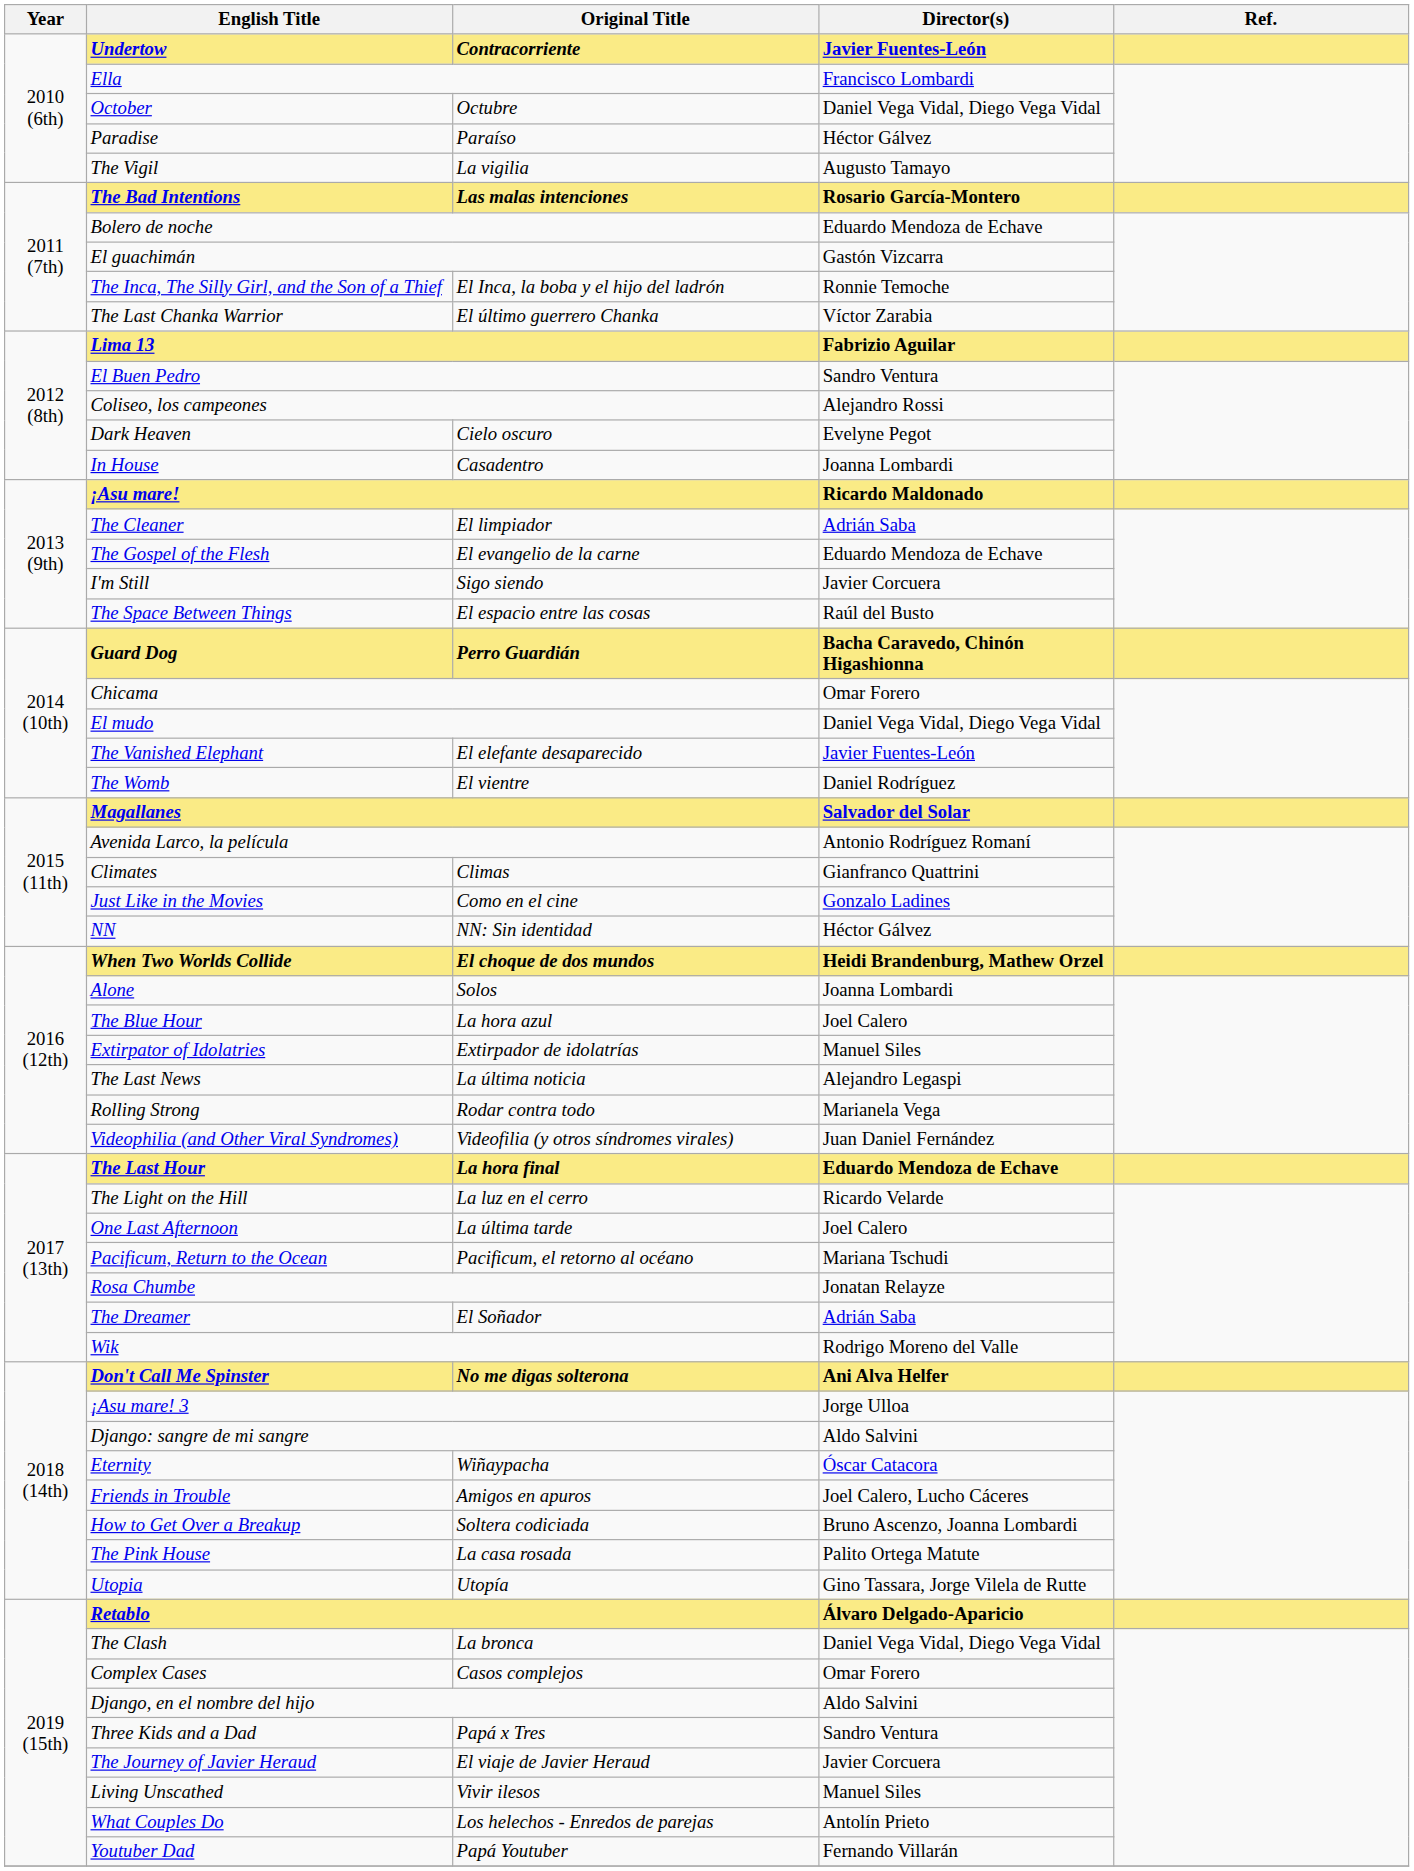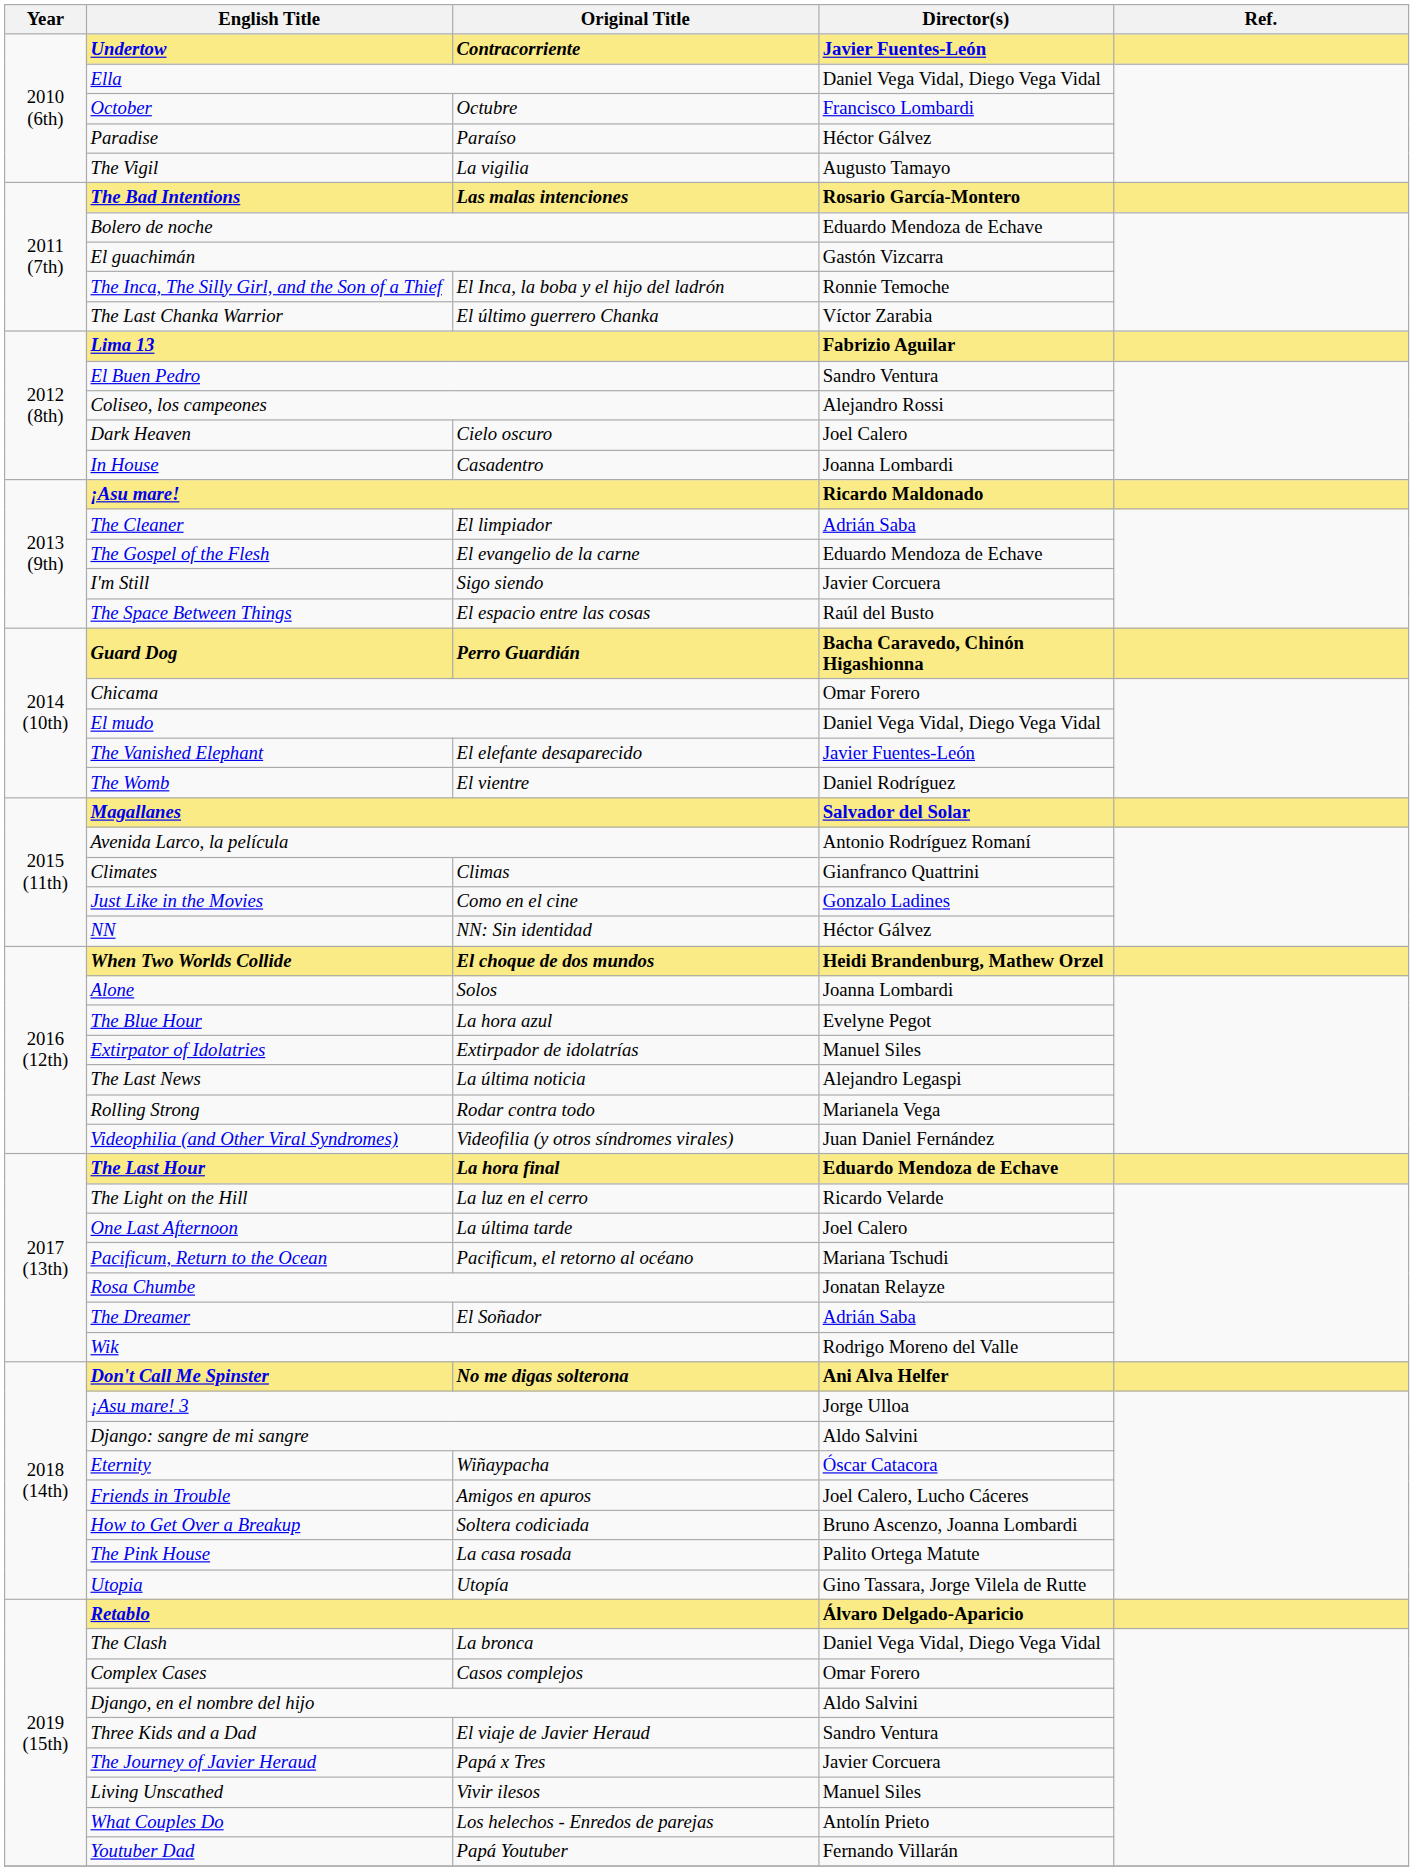Ella | Director(s): Francisco Lombardi -> Daniel Vega Vidal, Diego Vega Vidal
October | Director(s): Daniel Vega Vidal, Diego Vega Vidal -> Francisco Lombardi
Dark Heaven | Director(s): Evelyne Pegot -> Joel Calero
The Blue Hour | Director(s): Joel Calero -> Evelyne Pegot
Three Kids and a Dad | Original Title: Papá x Tres -> El viaje de Javier Heraud
The Journey of Javier Heraud | Original Title: El viaje de Javier Heraud -> Papá x Tres
